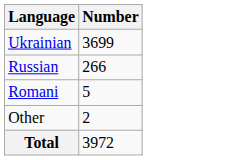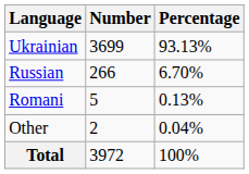+ column: Percentage | 93.13% | 6.70% | 0.13% | 0.04% | 100%
